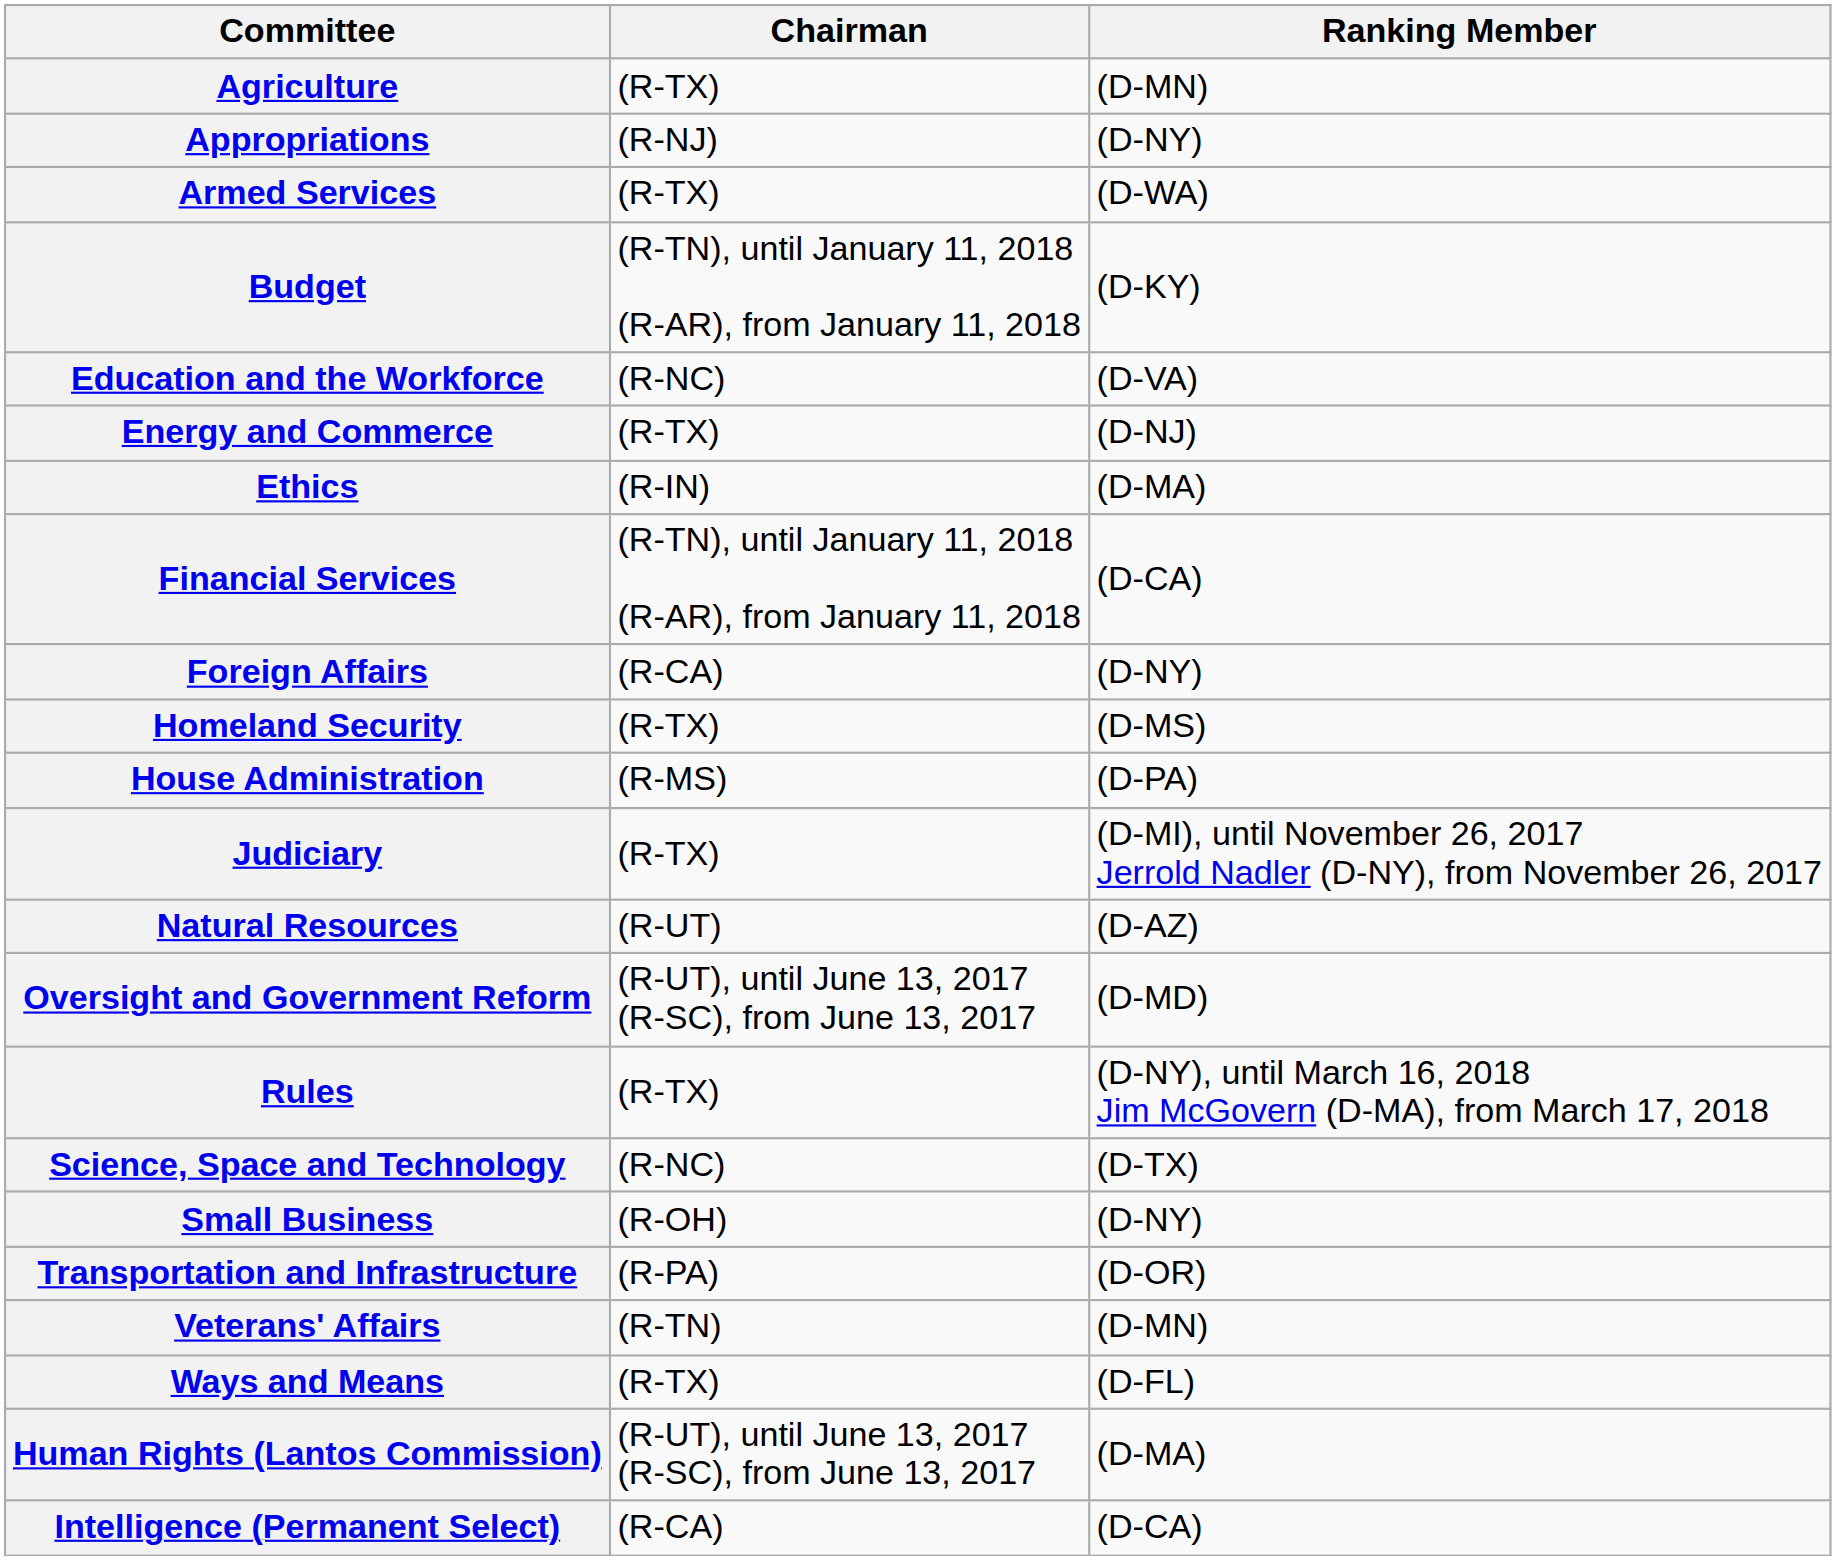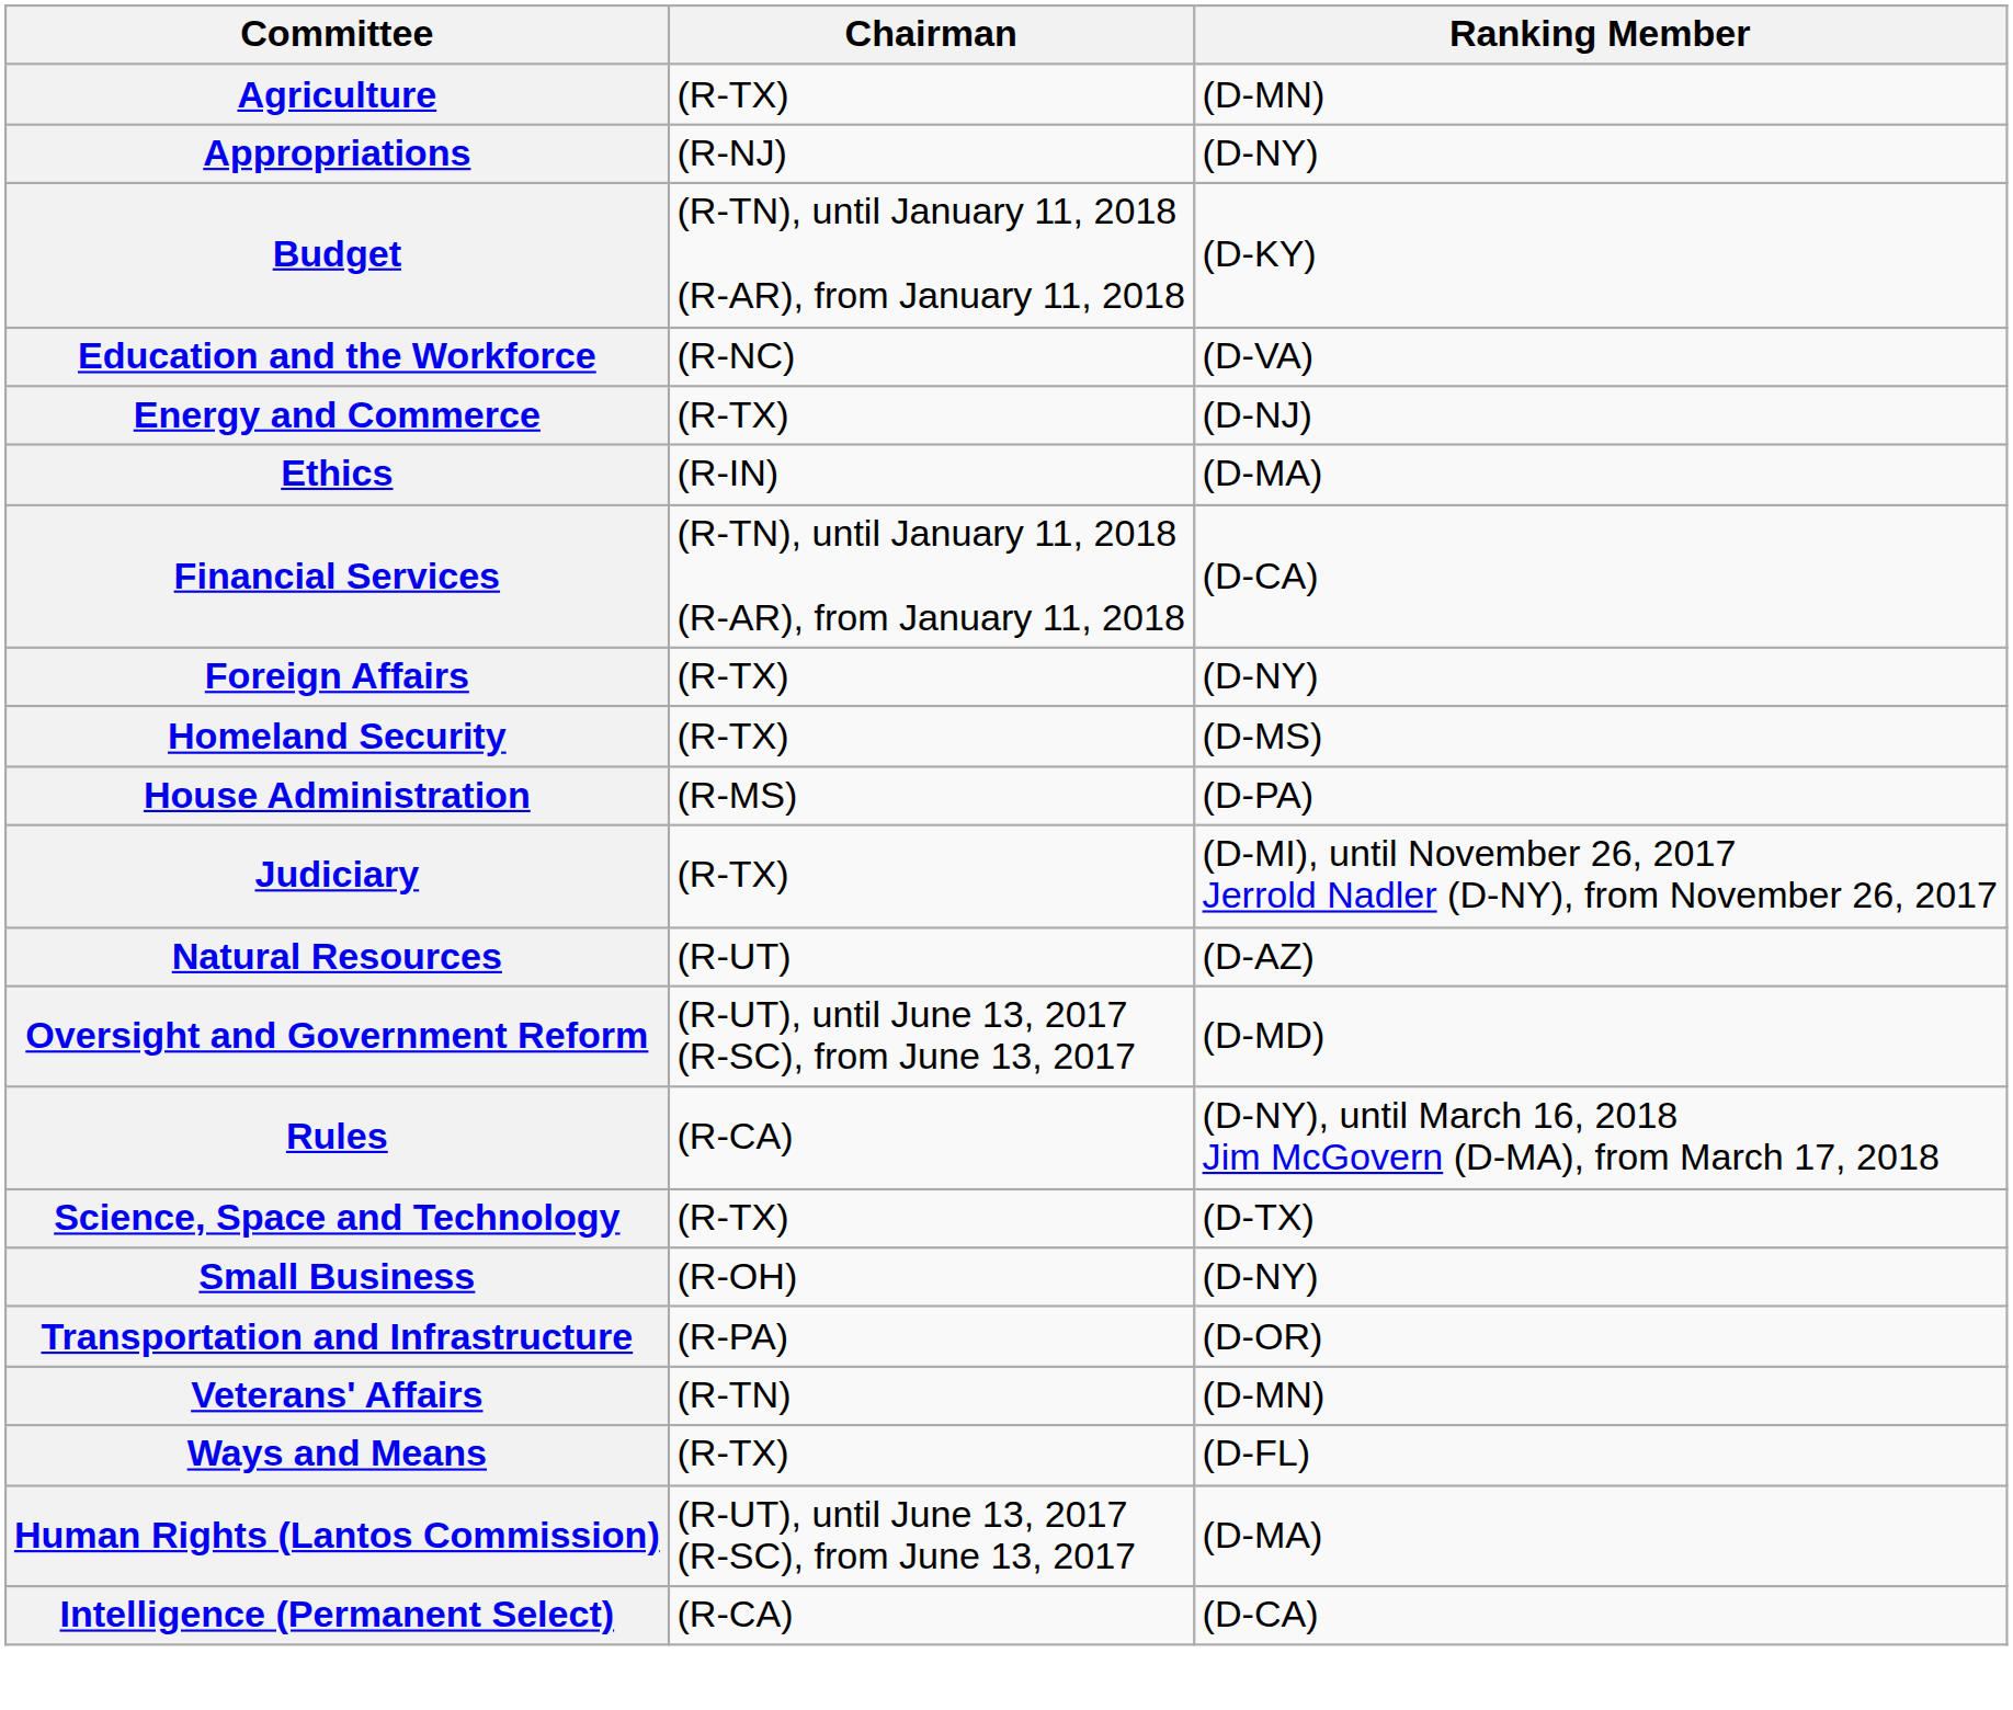- row: Armed Services | (R-TX) | (D-WA)
Foreign Affairs | Chairman: (R-CA) -> (R-TX)
Rules | Chairman: (R-TX) -> (R-CA)
Science, Space and Technology | Chairman: (R-NC) -> (R-TX)
